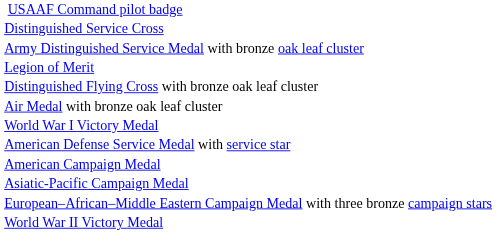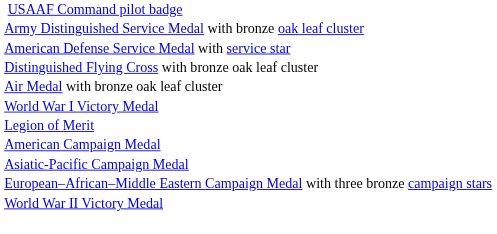- row: Distinguished Service Cross
rows swapped: Legion of Merit <-> American Defense Service Medal with service star
